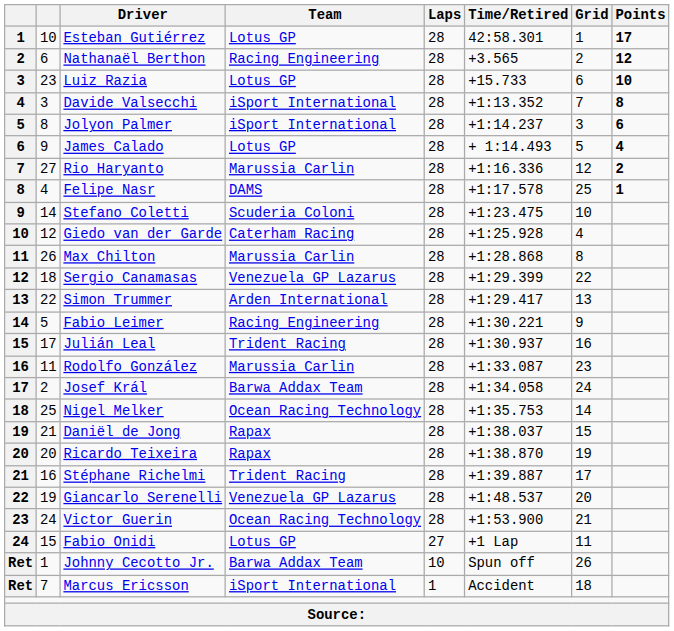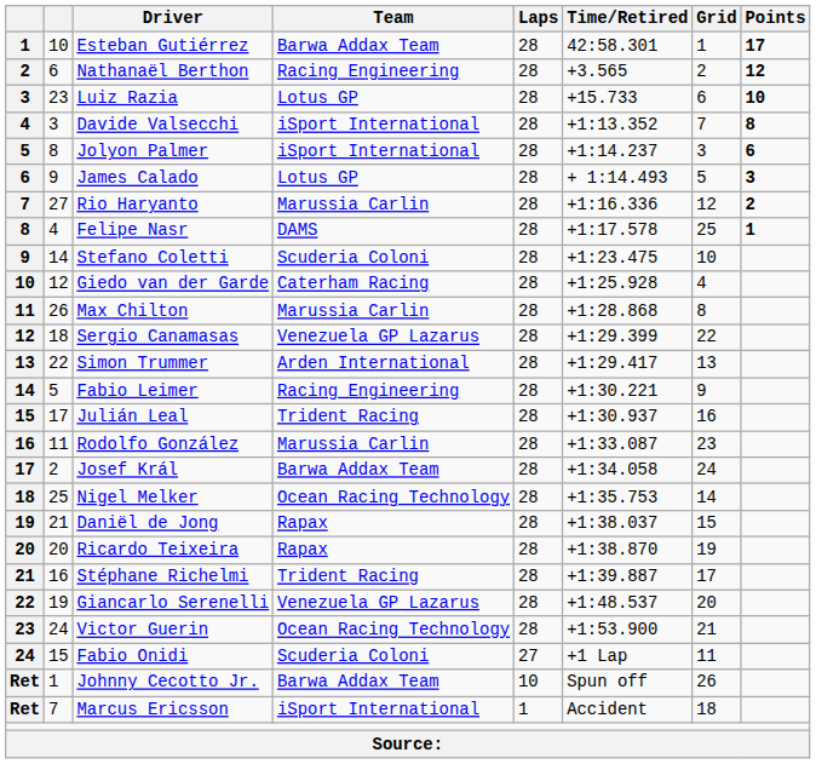Esteban Gutiérrez | Team: Lotus GP -> Barwa Addax Team
James Calado | Points: 4 -> 3
Fabio Onidi | Team: Lotus GP -> Scuderia Coloni
